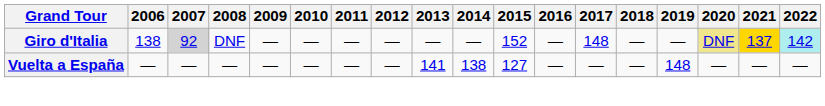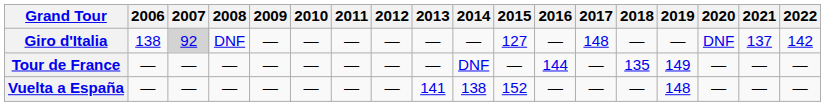Giro d'Italia | 2015: 152 -> 127
Giro d'Italia | 2020: khaki background -> no background
Giro d'Italia | 2021: gold background -> no background
Giro d'Italia | 2022: paleturquoise background -> no background
+ row: Tour de France | — | — | — | — | — | — | — | — | DNF | — | 144 | — | 135 | 149 | — | — | —
Vuelta a España | 2015: 127 -> 152
